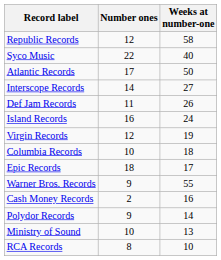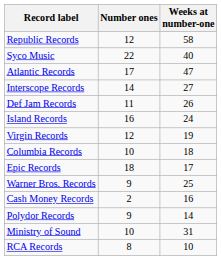Atlantic Records | Weeks at number-one: 50 -> 47
Warner Bros. Records | Weeks at number-one: 55 -> 25
Ministry of Sound | Weeks at number-one: 13 -> 31
